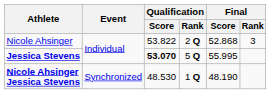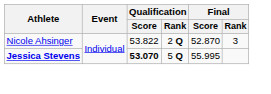Nicole Ahsinger | Final / Score: 52.868 -> 52.870
- row: Nicole Ahsinger Jessica Stevens | Synchronized | 48.530 | 1 Q | 48.190
